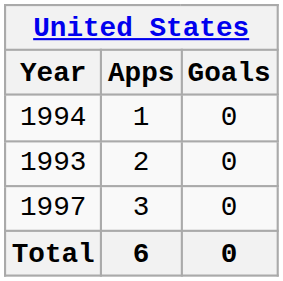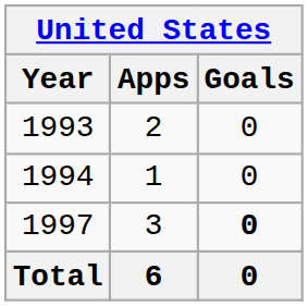rows swapped: 1993 <-> 1994
1997 | Goals: normal -> bold
